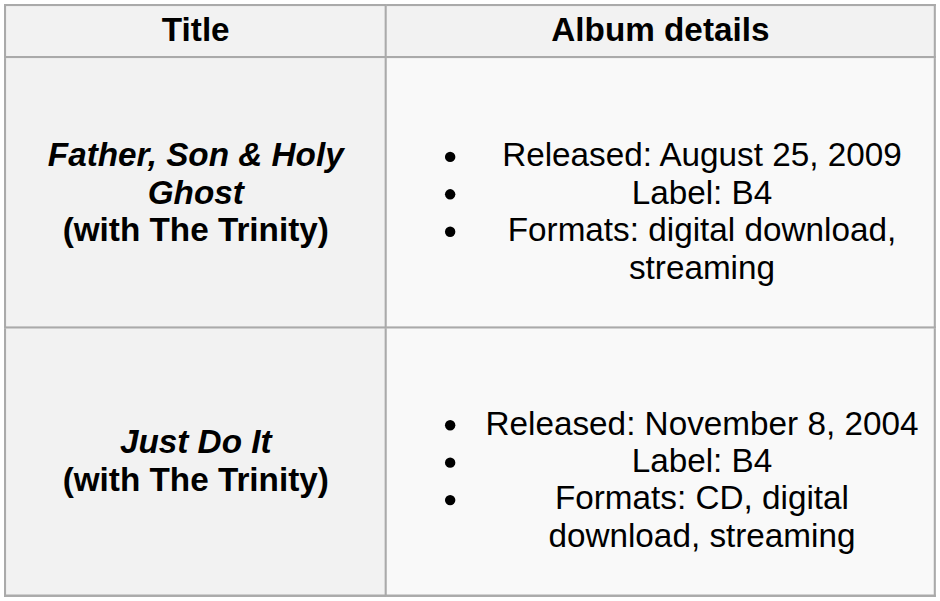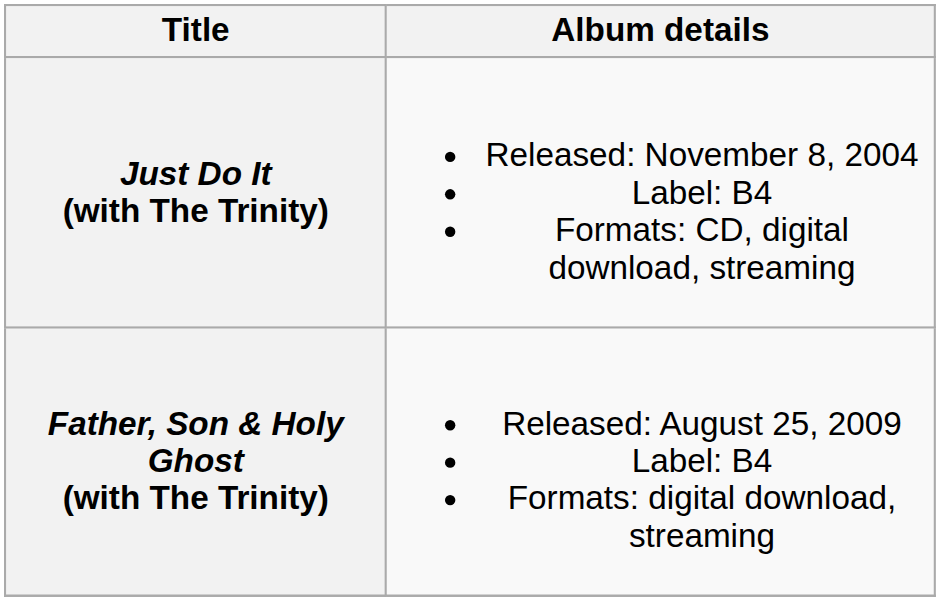rows swapped: Just Do It (with The Trinity) <-> Father, Son & Holy Ghost (with The Trinity)
